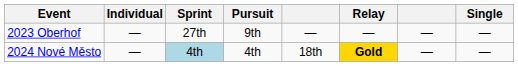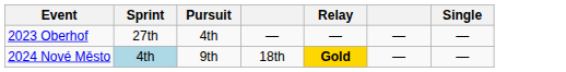- column: Individual | — | —
2023 Oberhof | Pursuit: 9th -> 4th
2024 Nové Město | Pursuit: 4th -> 9th
